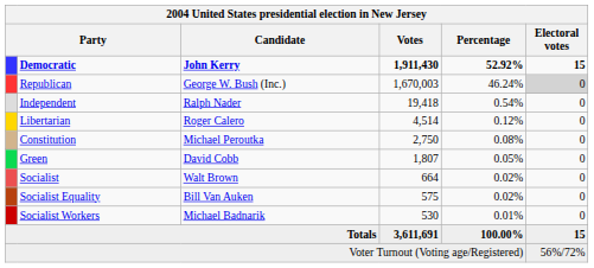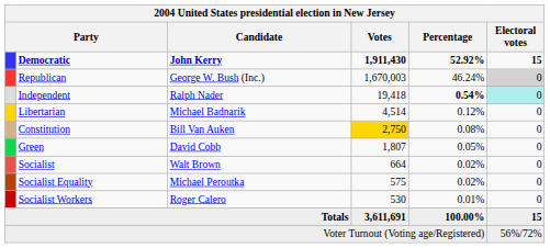Independent | Percentage: normal -> bold
Independent | Electoral votes: no background -> paleturquoise background
Libertarian | Candidate: Roger Calero -> Michael Badnarik
Constitution | Candidate: Michael Peroutka -> Bill Van Auken
Constitution | Votes: no background -> gold background
Socialist Equality | Candidate: Bill Van Auken -> Michael Peroutka
Socialist Workers | Candidate: Michael Badnarik -> Roger Calero
